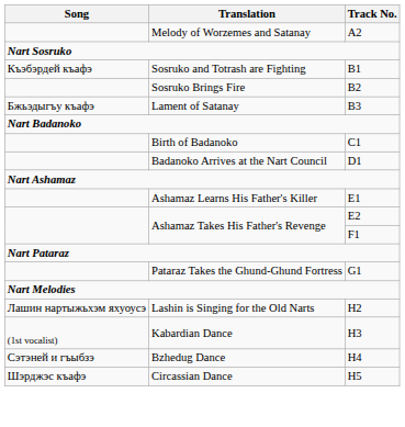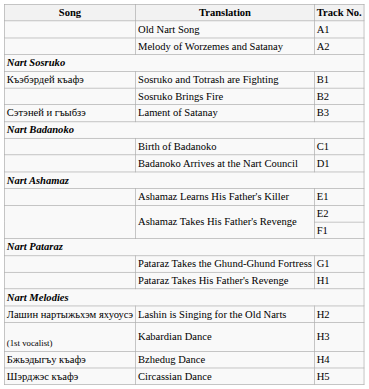+ row: Old Nart Song | A1
Lament of Satanay | Song: Бжьэдыгъу къафэ -> Сэтэней и гъыбзэ
+ row: Pataraz Takes His Father's Revenge | H1
Bzhedug Dance | Song: Сэтэней и гъыбзэ -> Бжьэдыгъу къафэ
